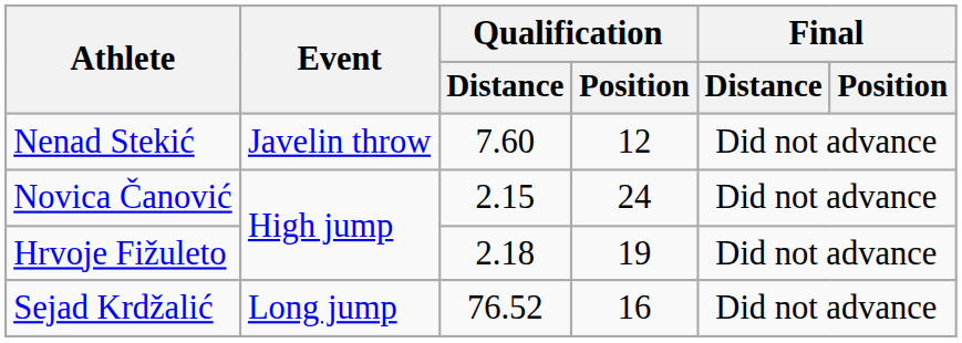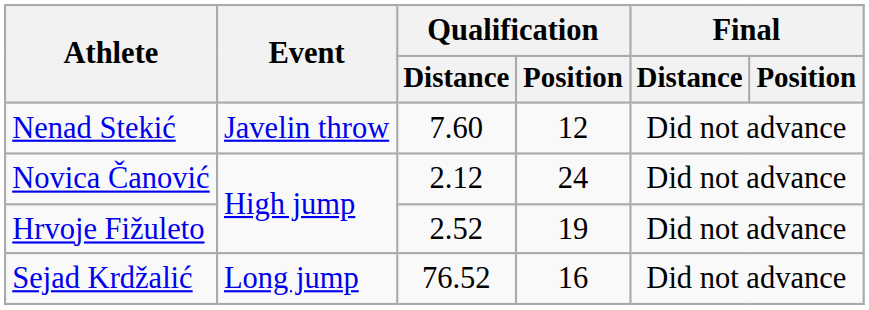Novica Čanović | Qualification / Distance: 2.15 -> 2.12
Hrvoje Fižuleto | Qualification / Distance: 2.18 -> 2.52
